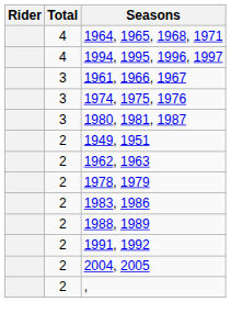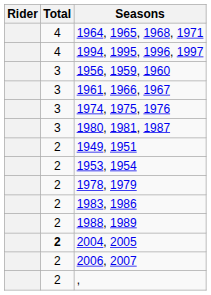+ row: 3 | 1956, 1959, 1960
+ row: 2 | 1953, 1954
- row: 2 | 1962, 1963
- row: 2 | 1991, 1992
2004, 2005 | Total: normal -> bold
+ row: 2 | 2006, 2007
